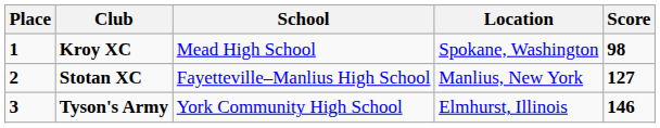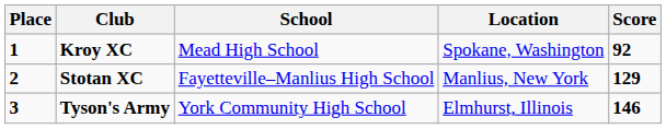Kroy XC | Score: 98 -> 92
Stotan XC | Score: 127 -> 129
